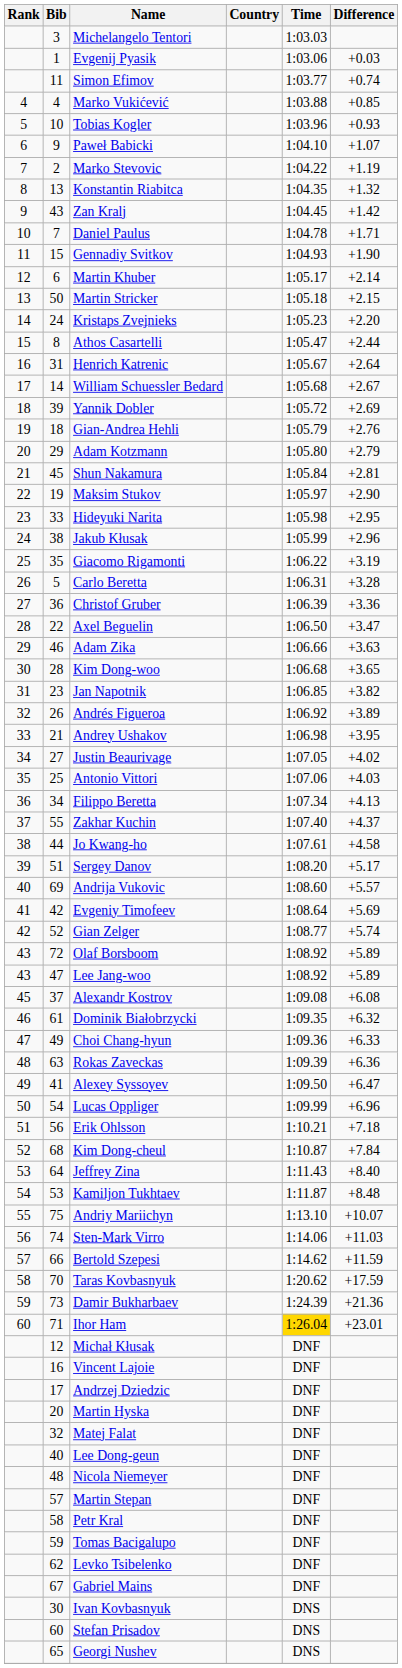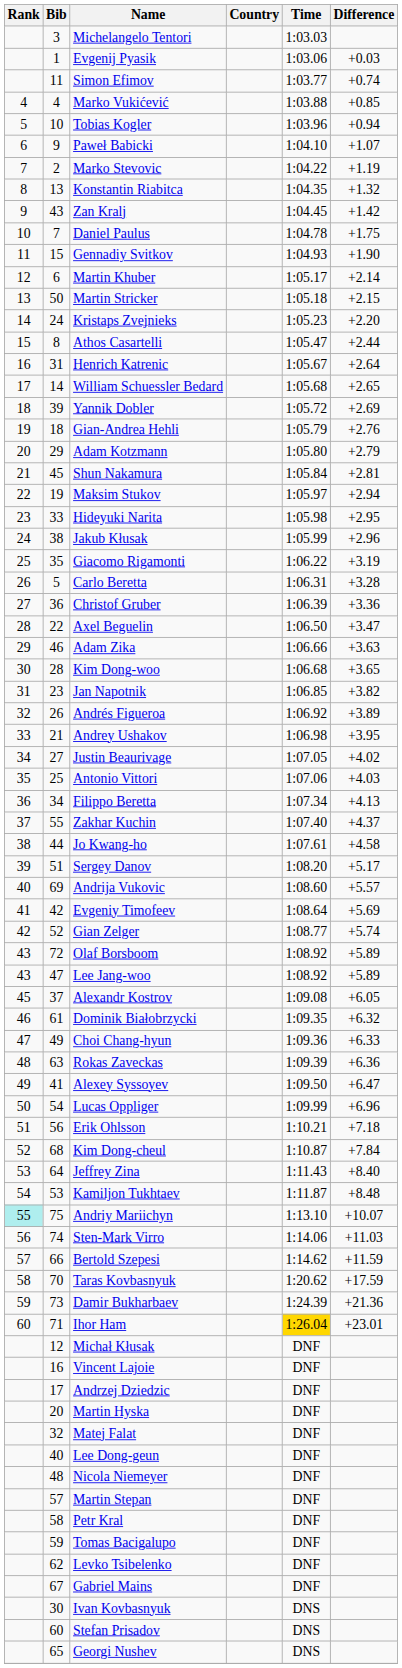Tobias Kogler | Difference: +0.93 -> +0.94
Daniel Paulus | Difference: +1.71 -> +1.75
William Schuessler Bedard | Difference: +2.67 -> +2.65
Maksim Stukov | Difference: +2.90 -> +2.94
Alexandr Kostrov | Difference: +6.08 -> +6.05
Andriy Mariichyn | Rank: no background -> paleturquoise background
